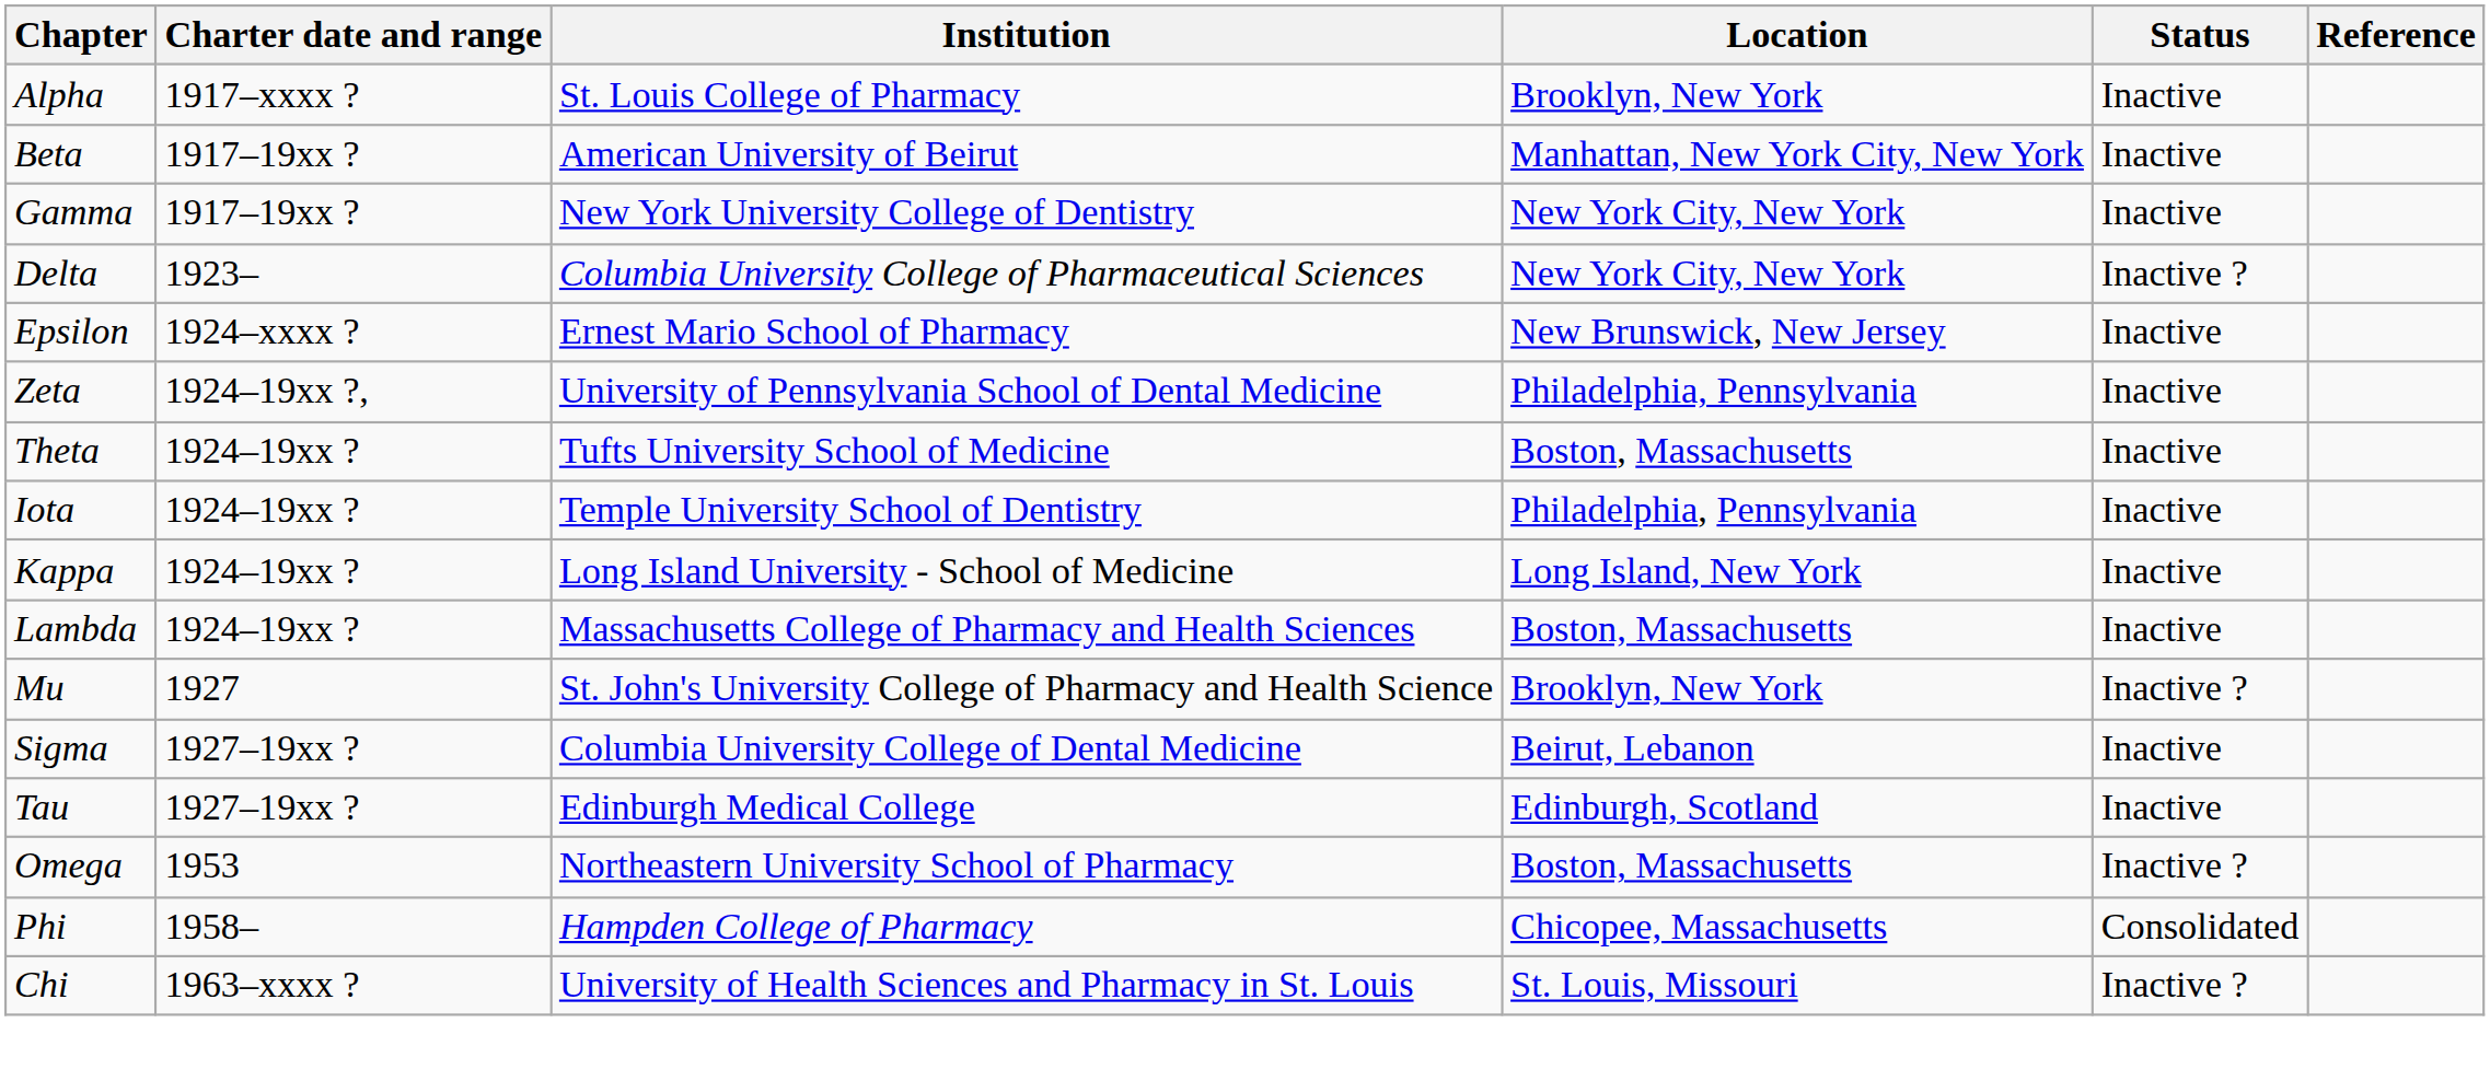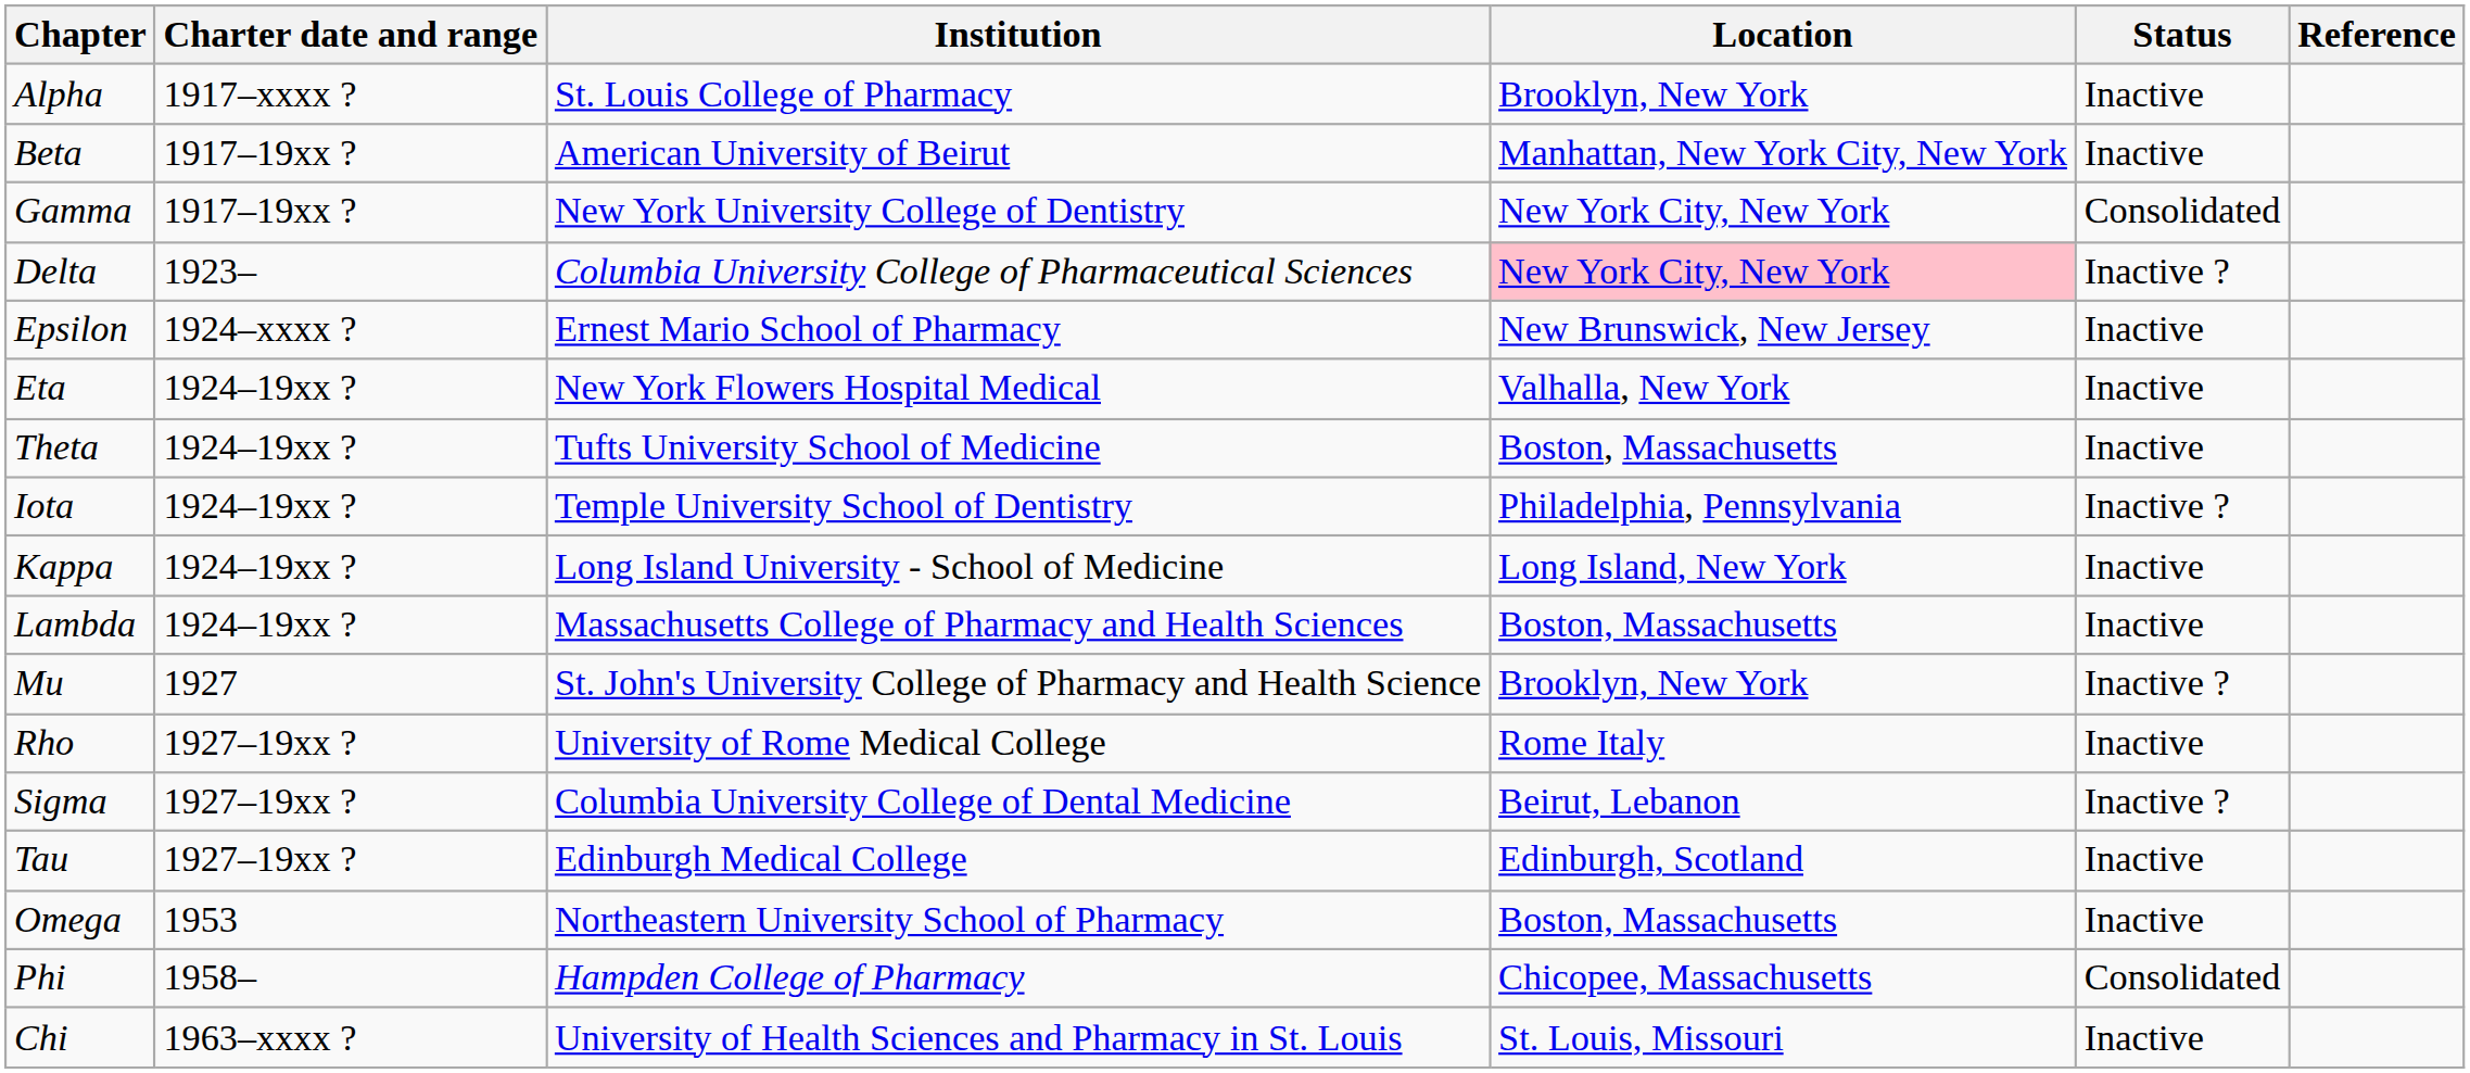Gamma | Status: Inactive -> Consolidated
Delta | Location: no background -> pink background
- row: Zeta | 1924–19xx ?, | University of Pennsylvania School of Dental Medicine | Philadelphia, Pennsylvania | Inactive
+ row: Eta | 1924–19xx ? | New York Flowers Hospital Medical | Valhalla, New York | Inactive
Iota | Status: Inactive -> Inactive ?
+ row: Rho | 1927–19xx ? | University of Rome Medical College | Rome Italy | Inactive
Sigma | Status: Inactive -> Inactive ?
Omega | Status: Inactive ? -> Inactive
Chi | Status: Inactive ? -> Inactive
